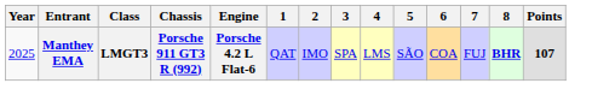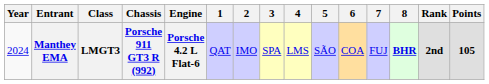+ column: Rank | 2nd
Manthey EMA | Year: 2025 -> 2024
Manthey EMA | Points: 107 -> 105
